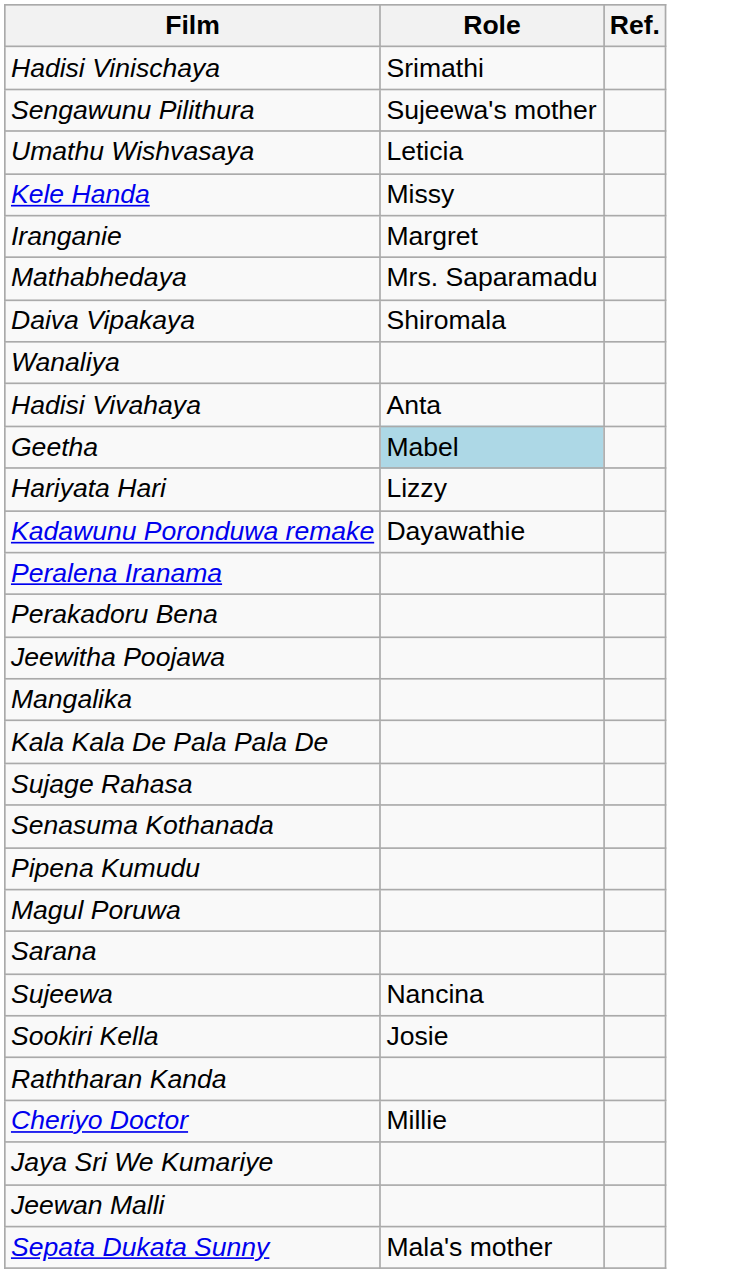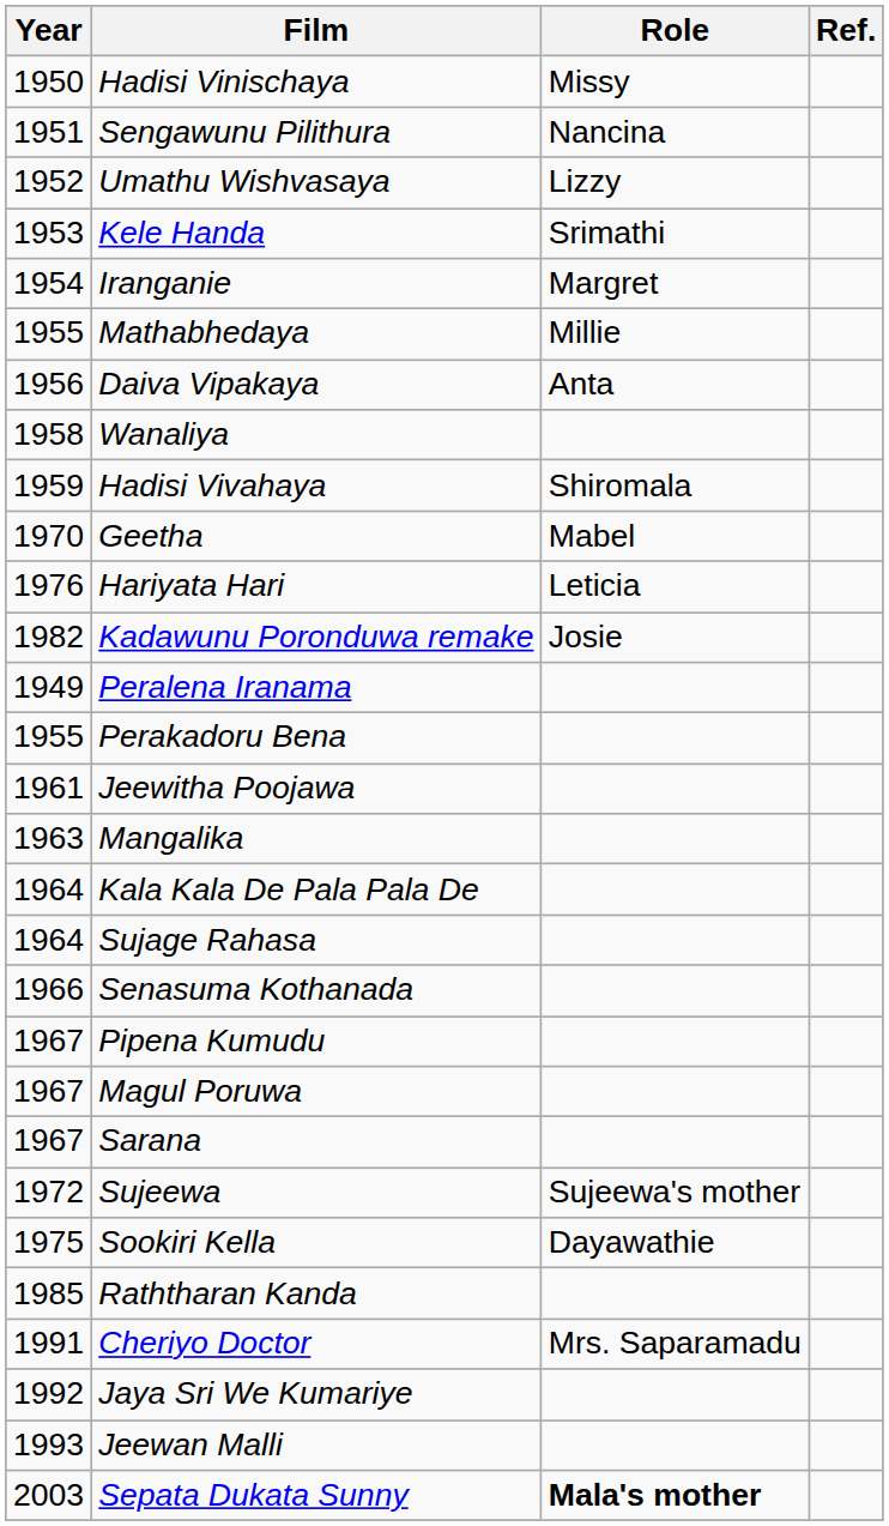+ column: Year | 1950 | 1951 | 1952 | 1953 | 1954 | 1955 | 1956 | 1958 | 1959 | 1970 | 1976 | 1982 | 1949 | 1955 | 1961 | 1963 | 1964 | 1964 | 1966 | 1967 | 1967 | 1967 | 1972 | 1975 | 1985 | 1991 | 1992 | 1993 | 2003
Hadisi Vinischaya | Role: Srimathi -> Missy
Sengawunu Pilithura | Role: Sujeewa's mother -> Nancina
Umathu Wishvasaya | Role: Leticia -> Lizzy
Kele Handa | Role: Missy -> Srimathi
Mathabhedaya | Role: Mrs. Saparamadu -> Millie
Daiva Vipakaya | Role: Shiromala -> Anta
Hadisi Vivahaya | Role: Anta -> Shiromala
Geetha | Role: lightblue background -> no background
Hariyata Hari | Role: Lizzy -> Leticia
Kadawunu Poronduwa remake | Role: Dayawathie -> Josie
Sujeewa | Role: Nancina -> Sujeewa's mother
Sookiri Kella | Role: Josie -> Dayawathie
Cheriyo Doctor | Role: Millie -> Mrs. Saparamadu
Sepata Dukata Sunny | Role: normal -> bold
